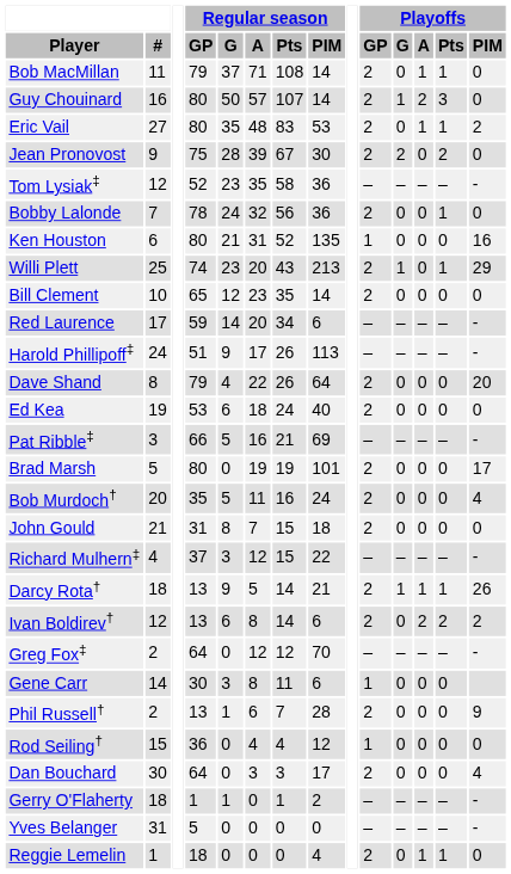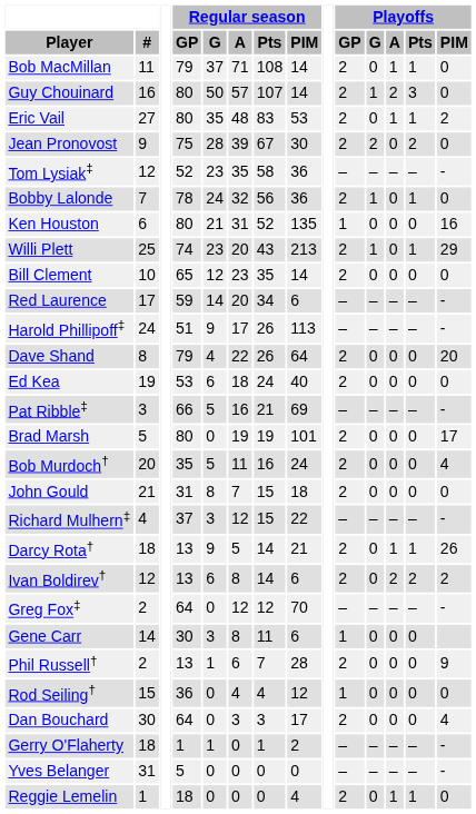Bobby Lalonde | Playoffs / G: 0 -> 1
Darcy Rota† | Playoffs / G: 1 -> 0
